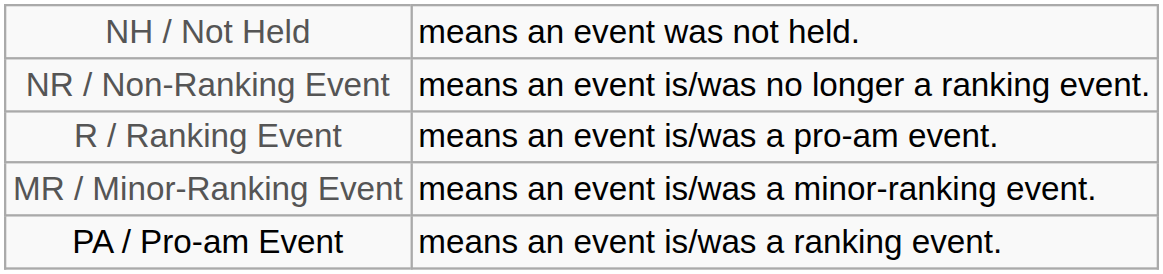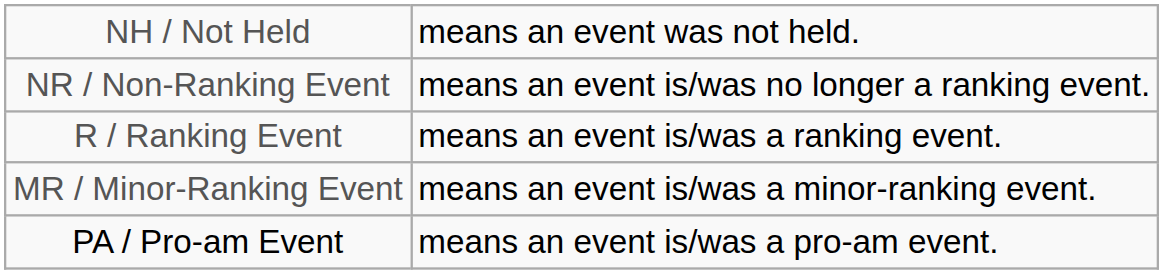R / Ranking Event | column 5: means an event is/was a pro-am event. -> means an event is/was a ranking event.
PA / Pro-am Event | column 5: means an event is/was a ranking event. -> means an event is/was a pro-am event.
